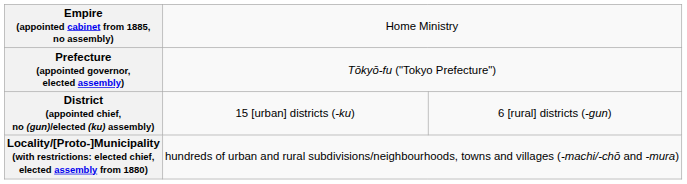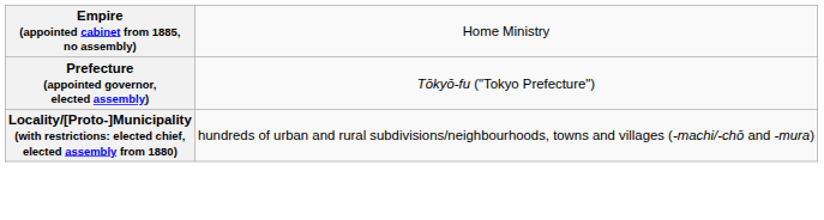- row: District (appointed chief, no (gun)/elected (ku) assembly) | 15 [urban] districts (-ku) | 6 [rural] districts (-gun)
